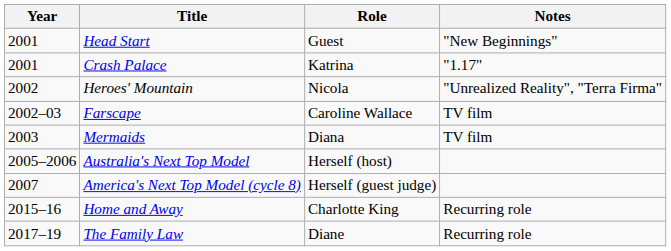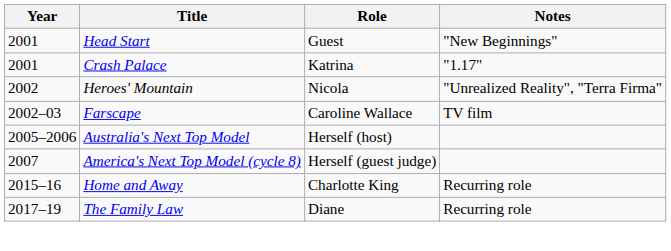- row: 2003 | Mermaids | Diana | TV film
